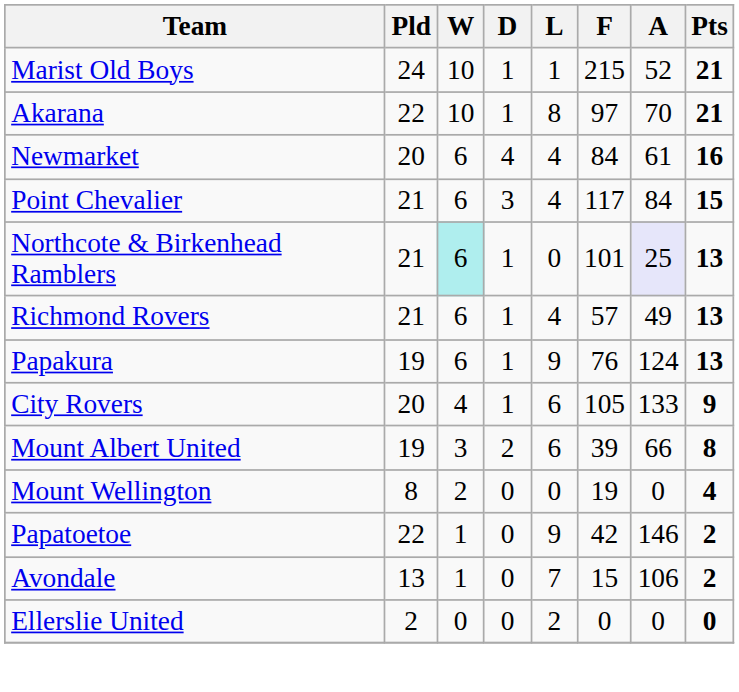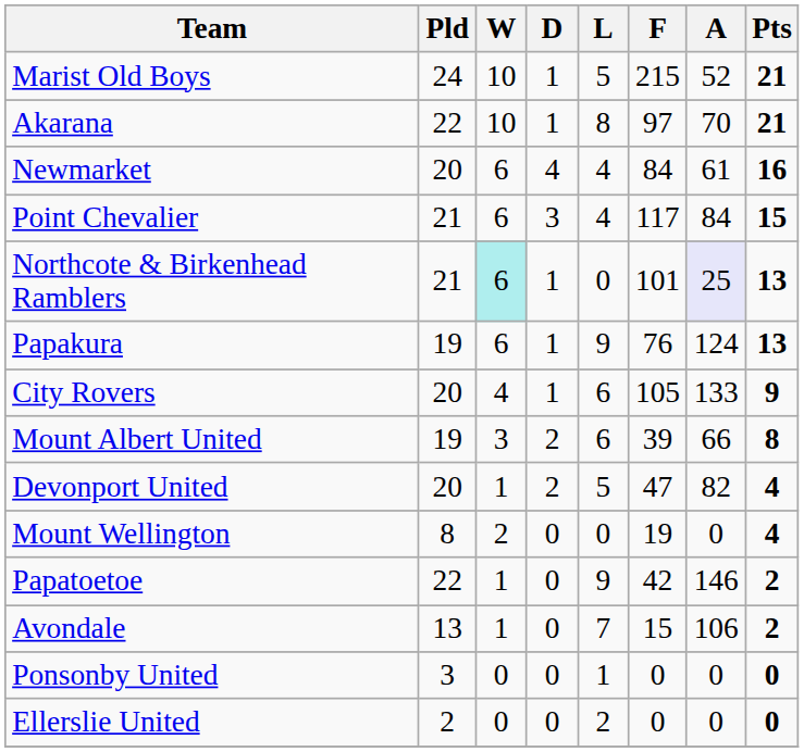Marist Old Boys | L: 1 -> 5
- row: Richmond Rovers | 21 | 6 | 1 | 4 | 57 | 49 | 13
+ row: Devonport United | 20 | 1 | 2 | 5 | 47 | 82 | 4
+ row: Ponsonby United | 3 | 0 | 0 | 1 | 0 | 0 | 0
